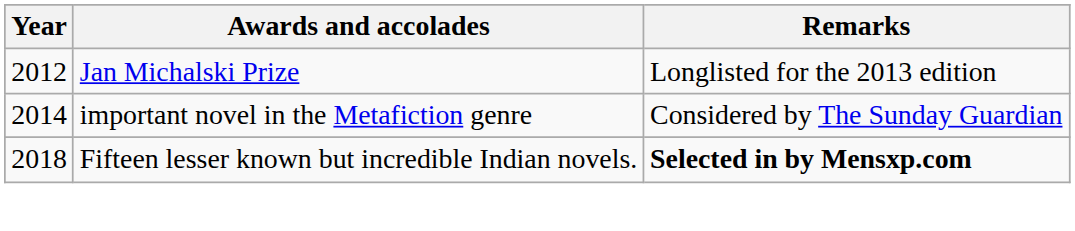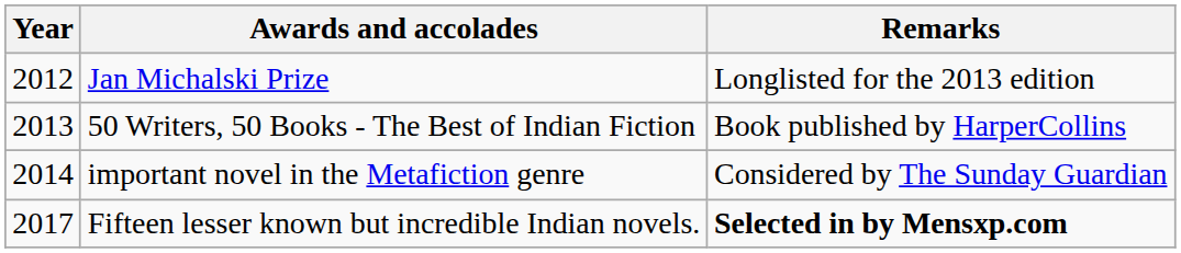+ row: 2013 | 50 Writers, 50 Books - The Best of Indian Fiction | Book published by HarperCollins
Fifteen lesser known but incredible Indian novels. | Year: 2018 -> 2017
